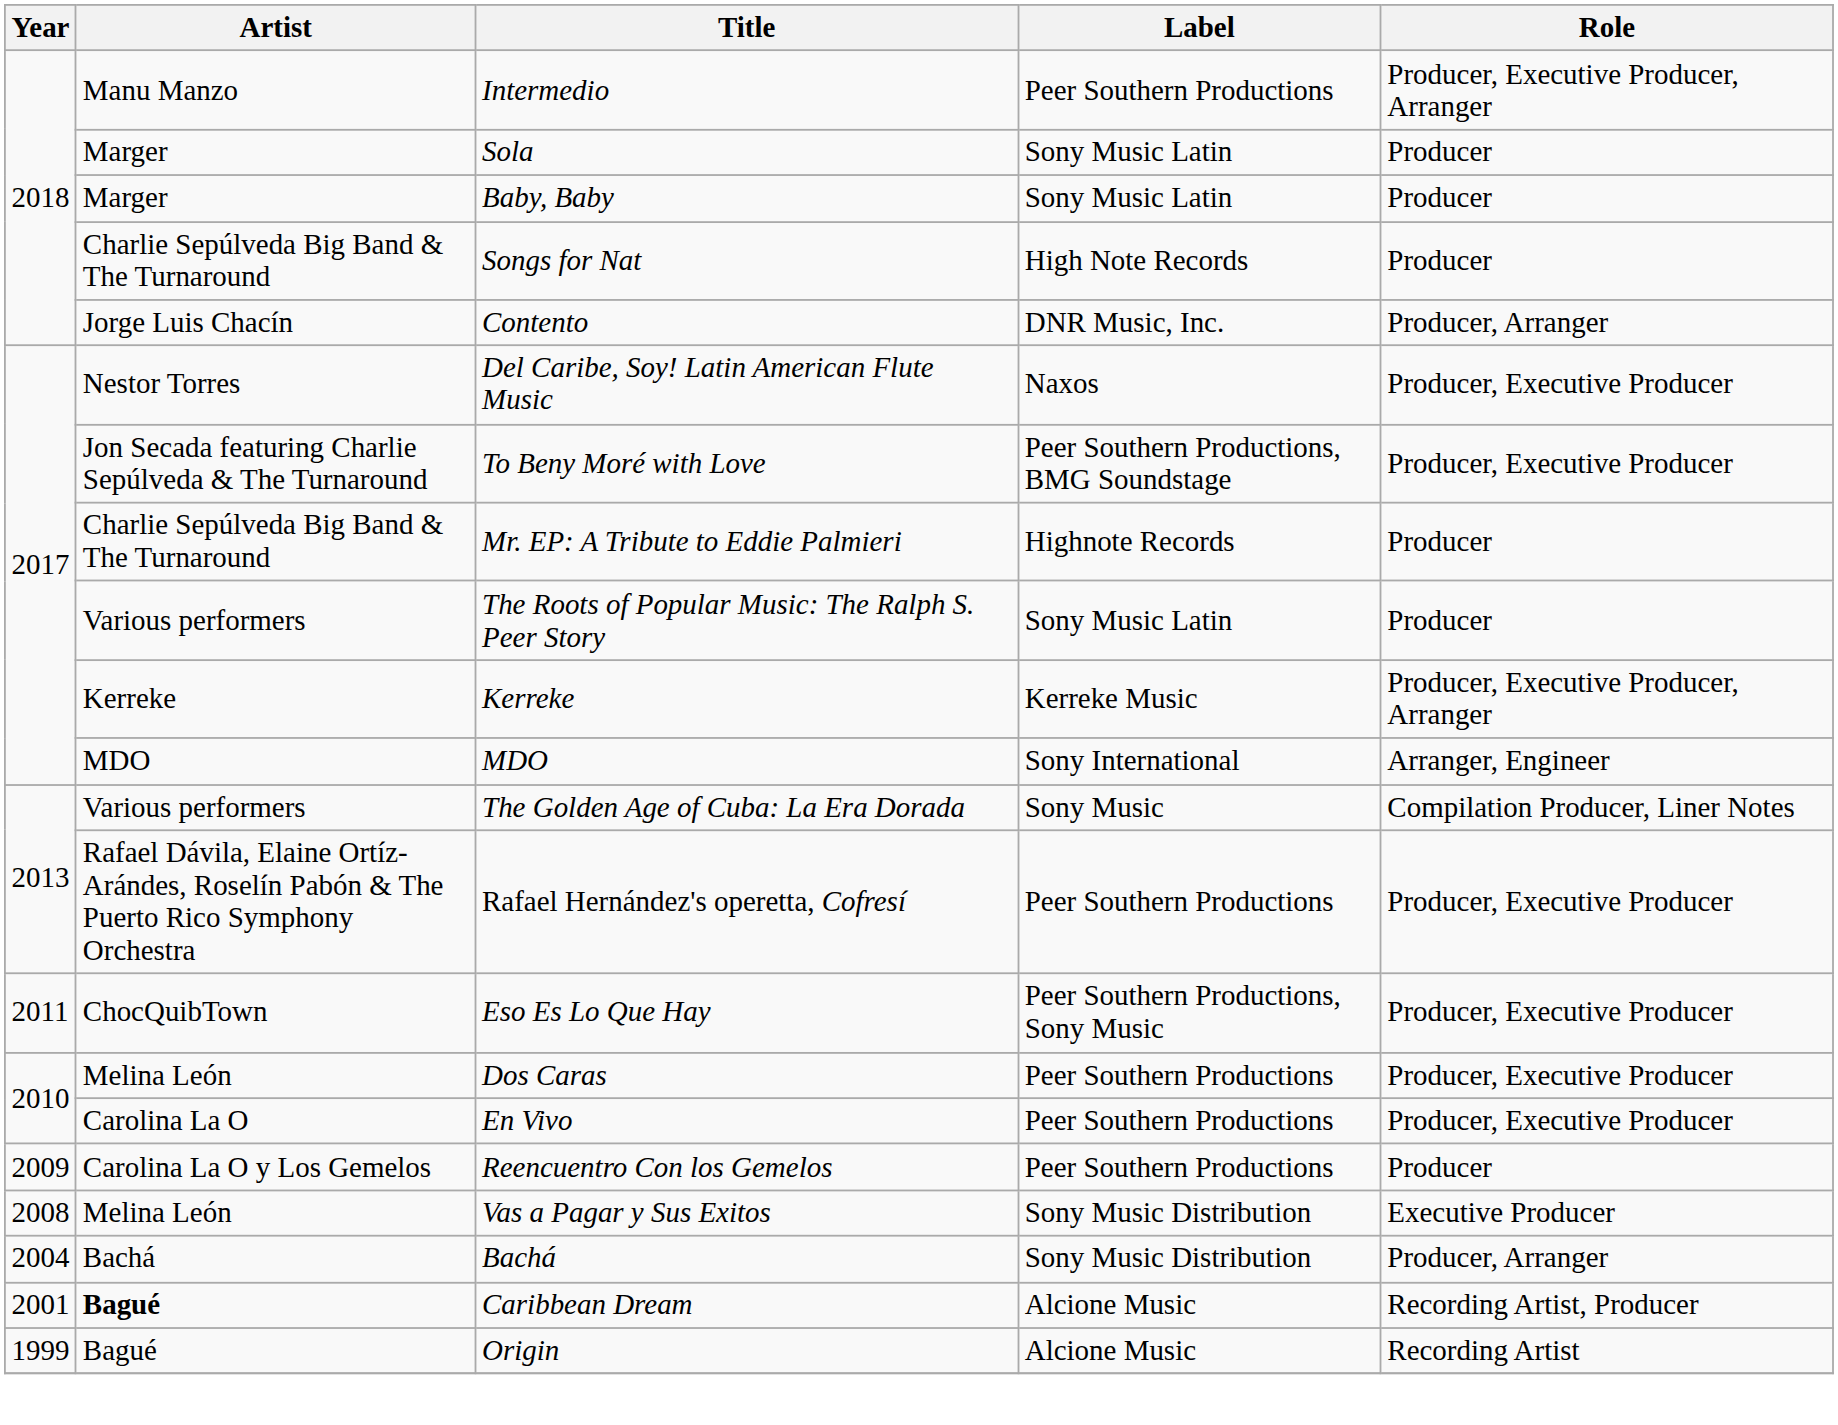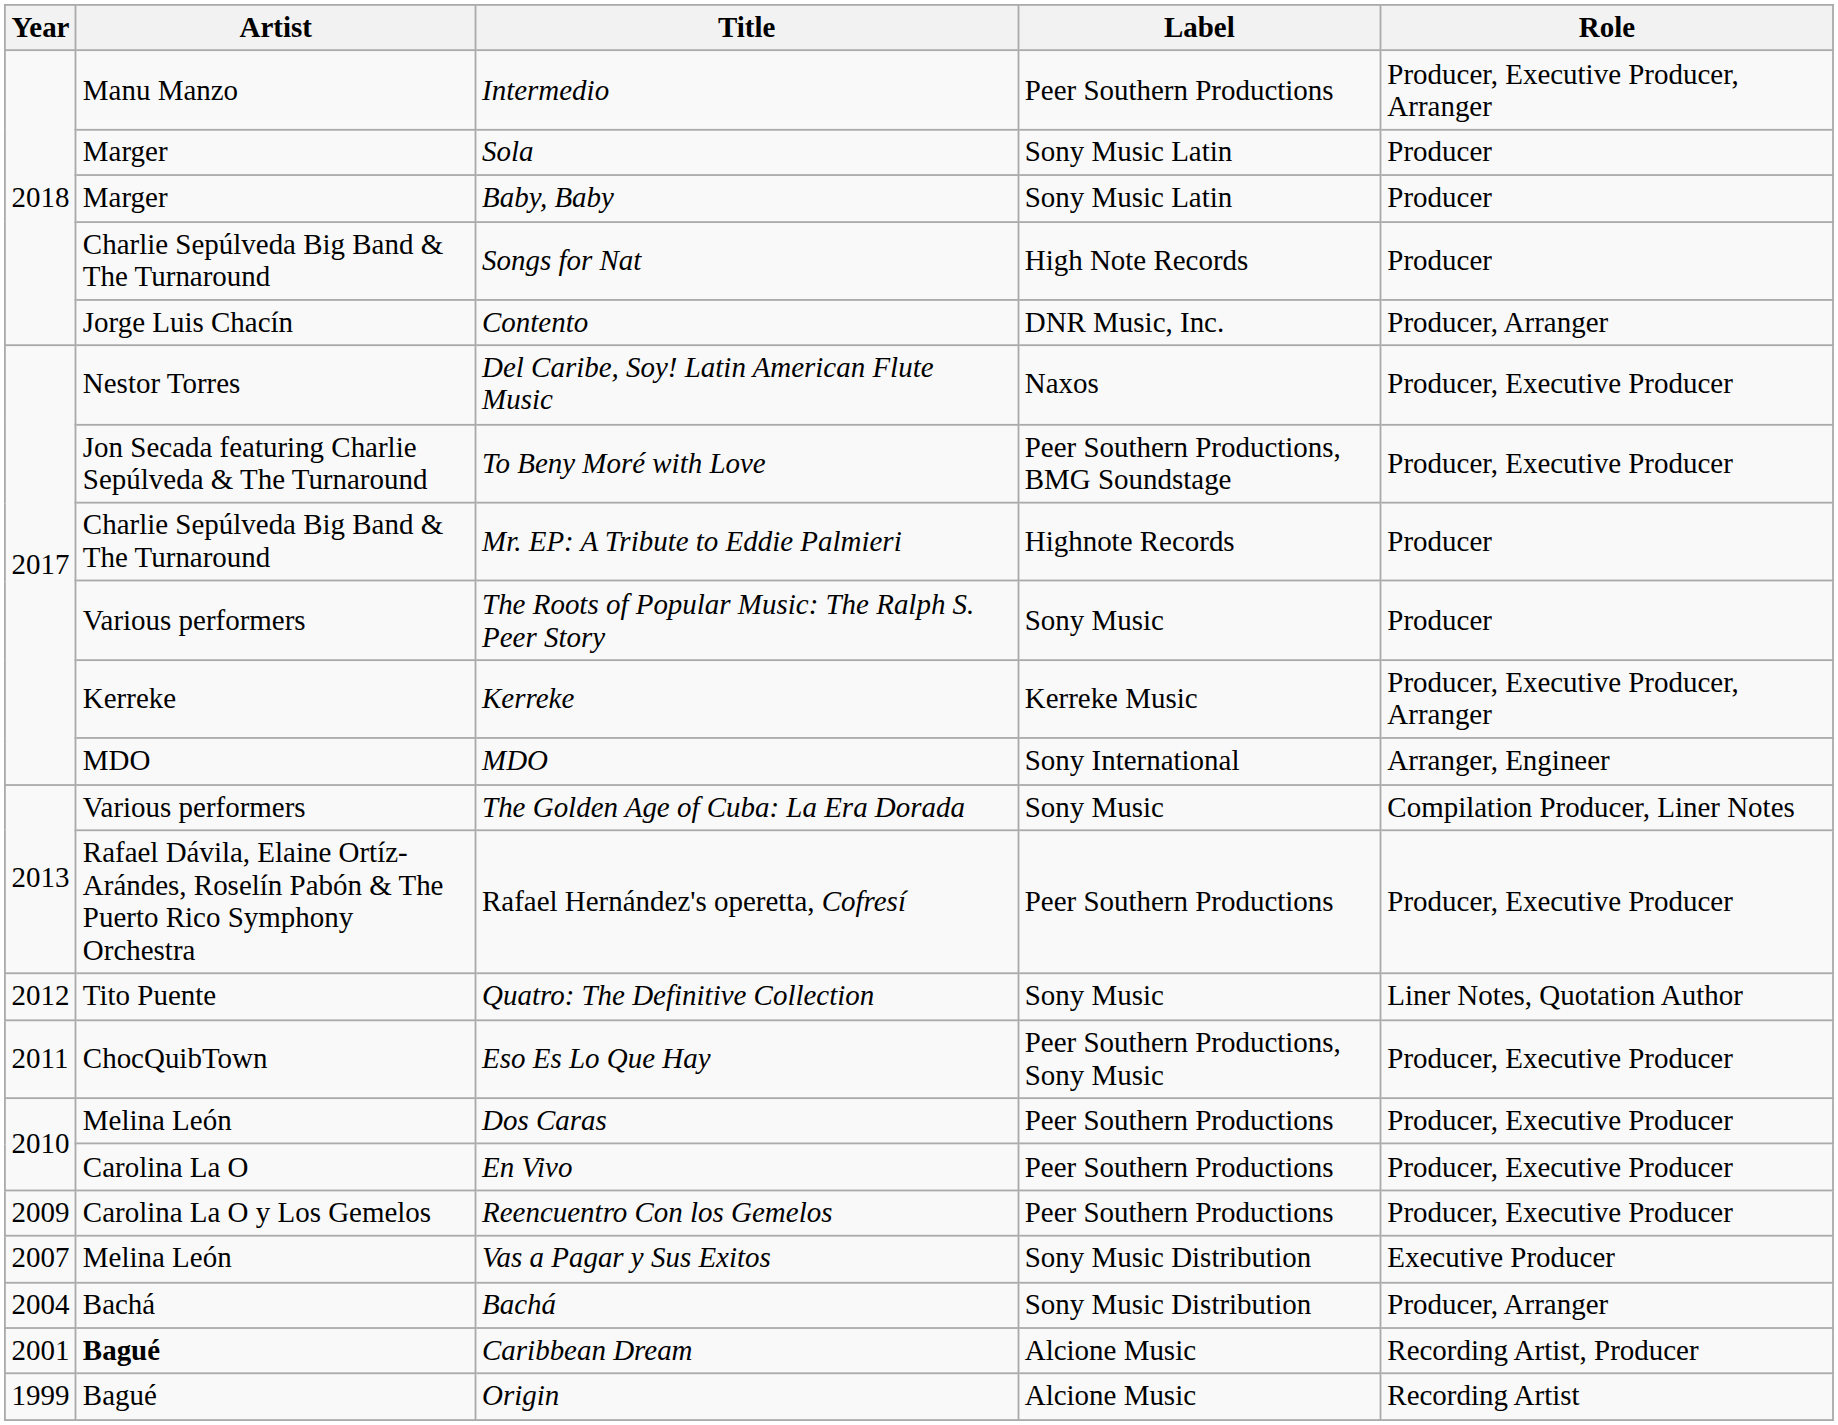The Roots of Popular Music: The Ralph S. Peer Story | Label: Sony Music Latin -> Sony Music
+ row: 2012 | Tito Puente | Quatro: The Definitive Collection | Sony Music | Liner Notes, Quotation Author
Reencuentro Con los Gemelos | Role: Producer -> Producer, Executive Producer
Vas a Pagar y Sus Exitos | Year: 2008 -> 2007
